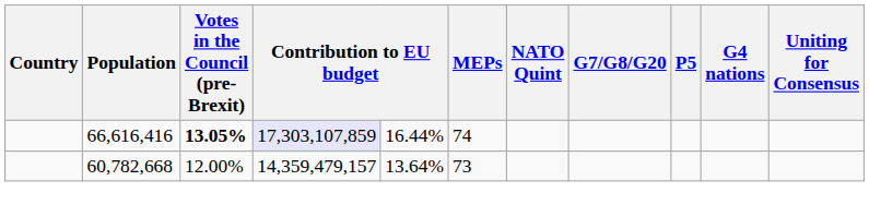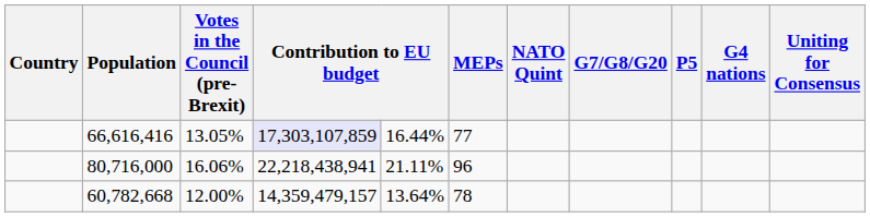66,616,416 | Votes in the Council (pre-Brexit): bold -> normal
66,616,416 | MEPs: 74 -> 77
+ row: 80,716,000 | 16.06% | 22,218,438,941 | 21.11% | 96
60,782,668 | MEPs: 73 -> 78
